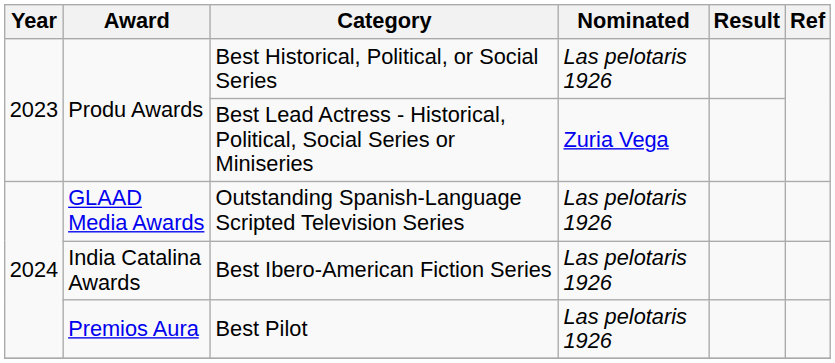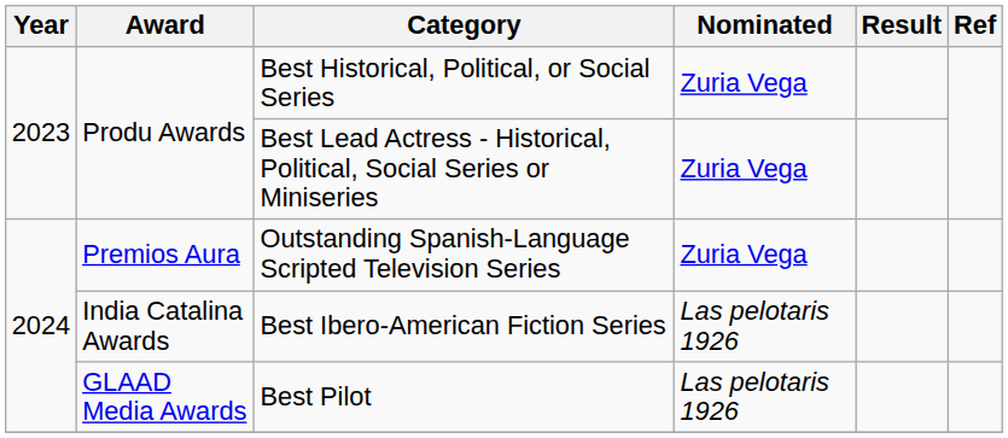Best Historical, Political, or Social Series | Nominated: Las pelotaris 1926 -> Zuria Vega
Outstanding Spanish-Language Scripted Television Series | Award: GLAAD Media Awards -> Premios Aura
Outstanding Spanish-Language Scripted Television Series | Nominated: Las pelotaris 1926 -> Zuria Vega
Best Pilot | Award: Premios Aura -> GLAAD Media Awards
